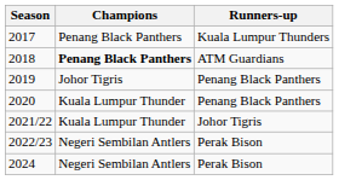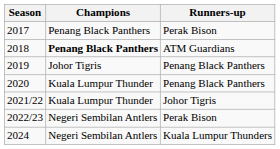2017 | Runners-up: Kuala Lumpur Thunders -> Perak Bison
2024 | Runners-up: Perak Bison -> Kuala Lumpur Thunders
